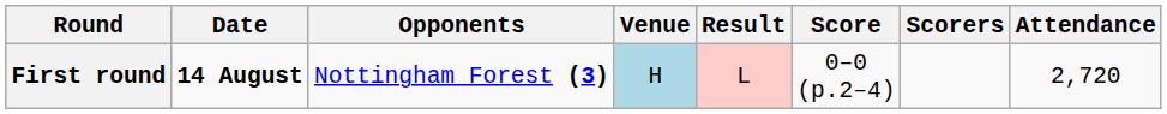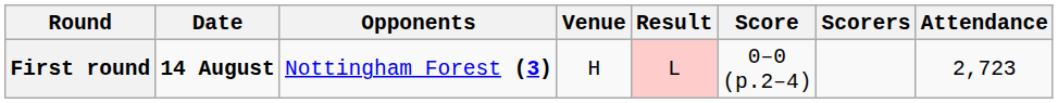First round | Venue: lightblue background -> no background
First round | Attendance: 2,720 -> 2,723
